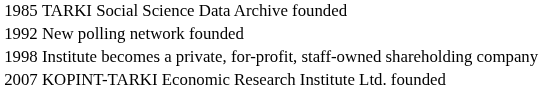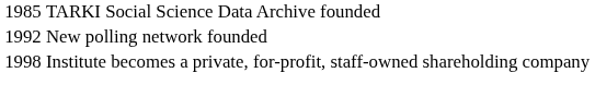- row: 2007 | KOPINT-TARKI Economic Research Institute Ltd. founded
